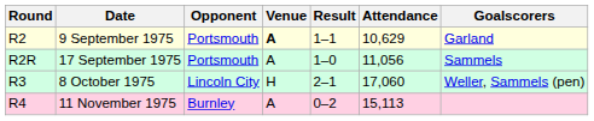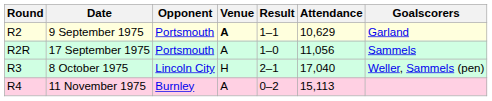8 October 1975 | Attendance: 17,060 -> 17,040
